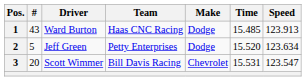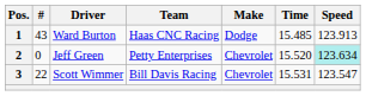2 | #: 5 -> 0
2 | Make: Dodge -> Chevrolet
2 | Speed: no background -> paleturquoise background
3 | #: 20 -> 22
